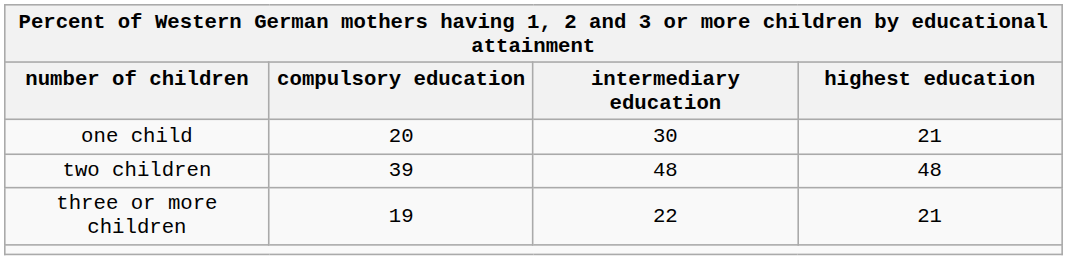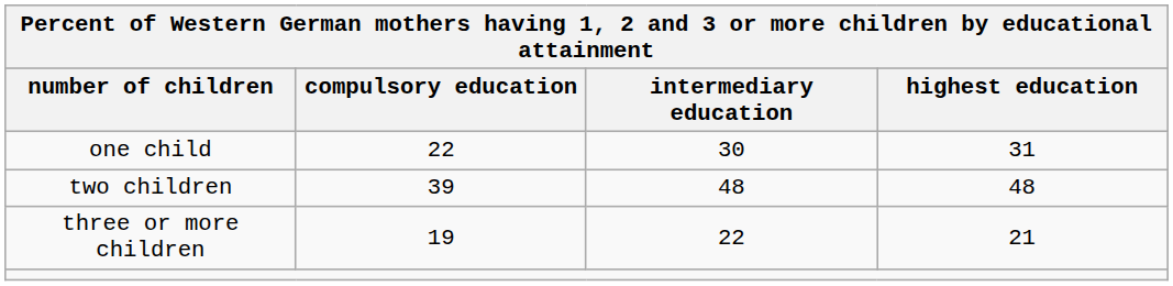one child | compulsory education: 20 -> 22
one child | highest education: 21 -> 31
